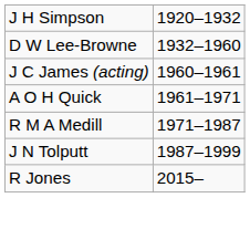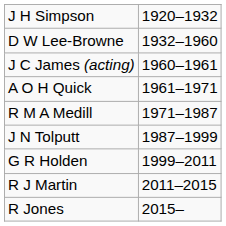+ row: G R Holden | 1999–2011
+ row: R J Martin | 2011–2015
